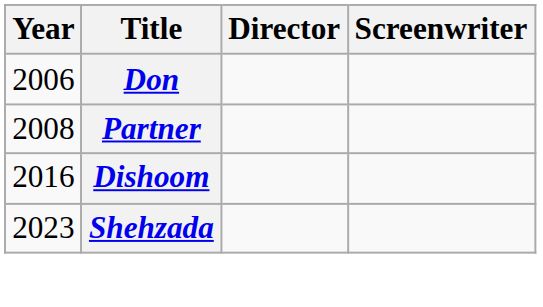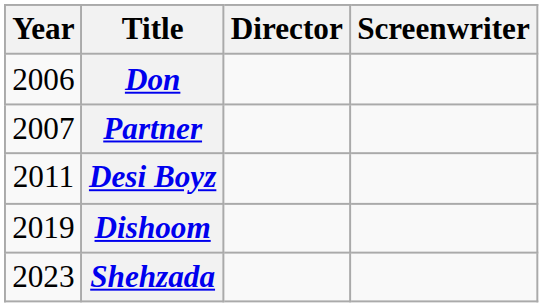Partner | Year: 2008 -> 2007
+ row: 2011 | Desi Boyz
Dishoom | Year: 2016 -> 2019
